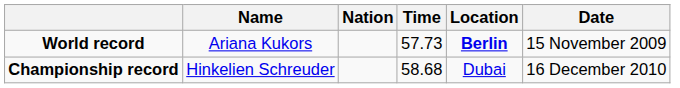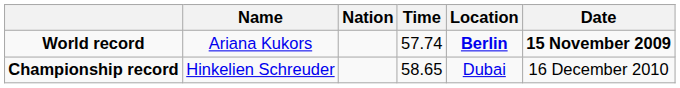World record | Time: 57.73 -> 57.74
World record | Date: normal -> bold
Championship record | Time: 58.68 -> 58.65
